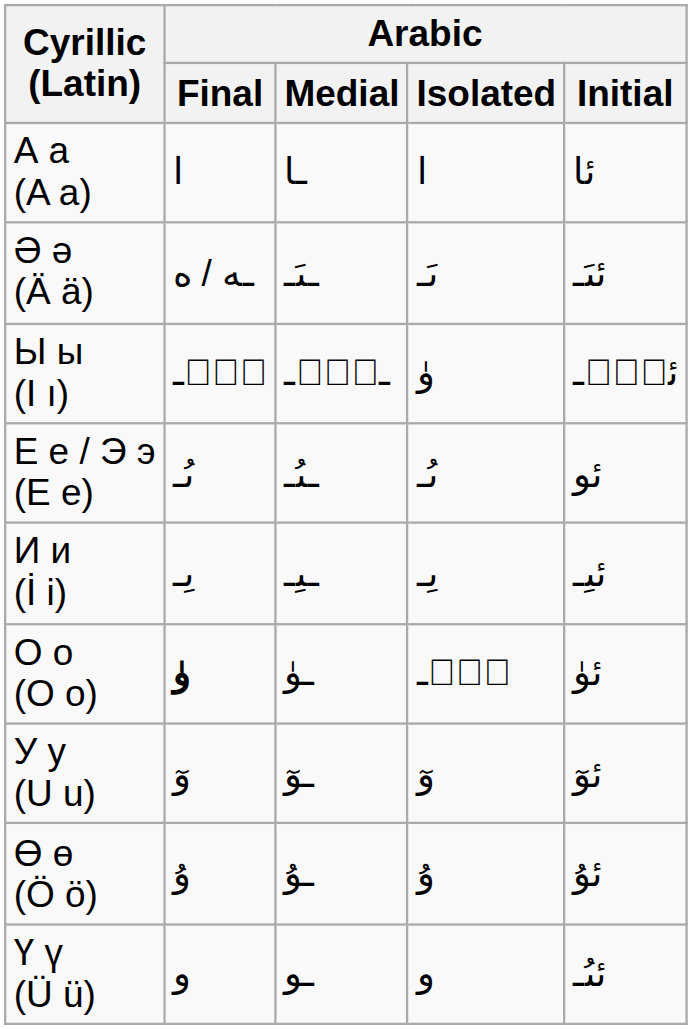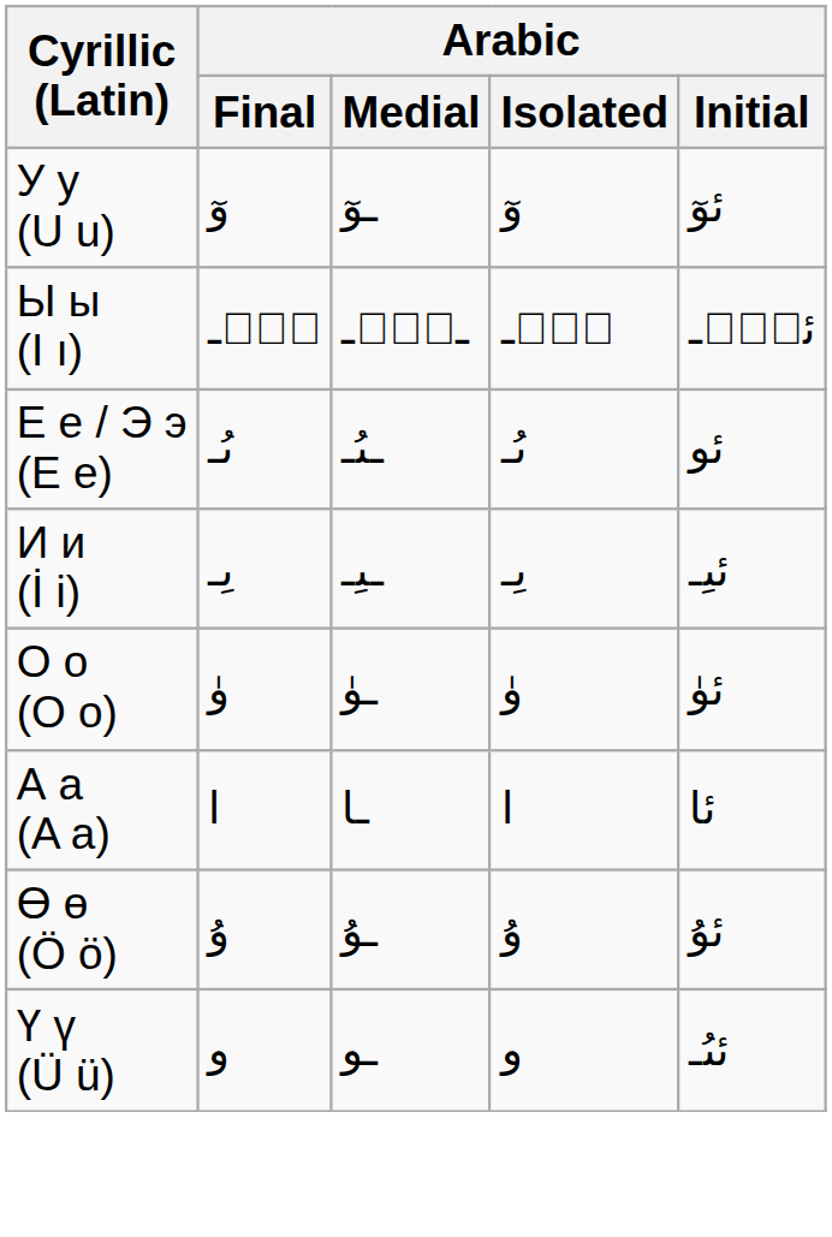rows swapped: А а (A a) <-> У у (U u)
- row: Ә ә (Ä ä) | ـە / ە | ـىَـ | ىَـ | ئىَـ
Ы ы (I ı) | Arabic / Isolated: ۈ -> ىُٖـ
О о (O o) | Arabic / Final: bold -> normal
О о (O o) | Arabic / Isolated: ىُٖـ -> ۈ
